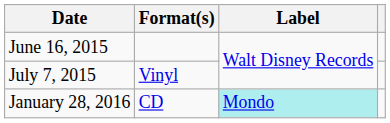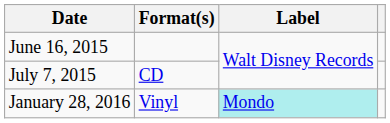July 7, 2015 | Format(s): Vinyl -> CD
January 28, 2016 | Format(s): CD -> Vinyl
